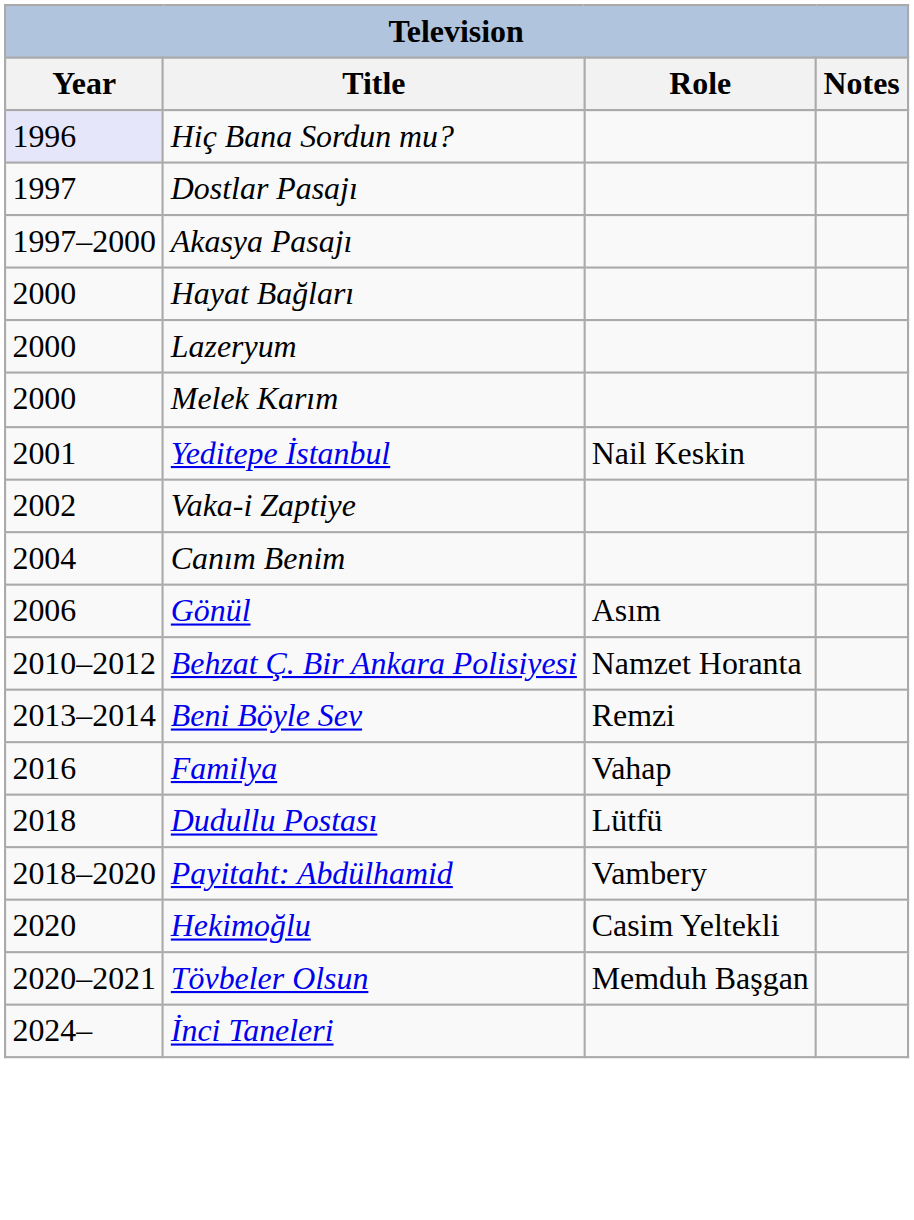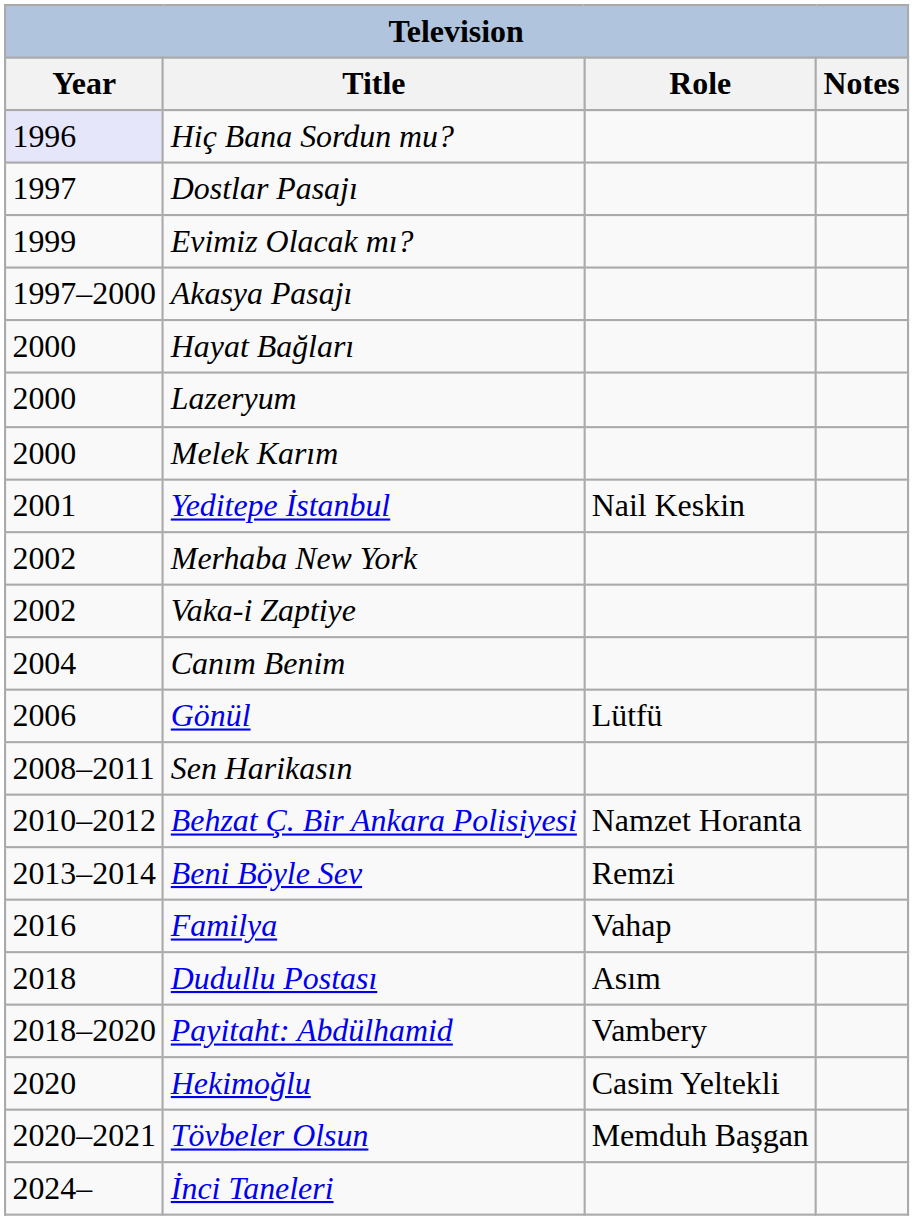+ row: 1999 | Evimiz Olacak mı?
+ row: 2002 | Merhaba New York
Gönül | Role: Asım -> Lütfü
+ row: 2008–2011 | Sen Harikasın
Dudullu Postası | Role: Lütfü -> Asım
